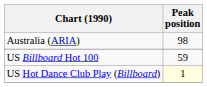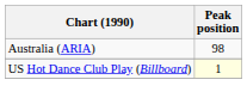- row: US Billboard Hot 100 | 59
